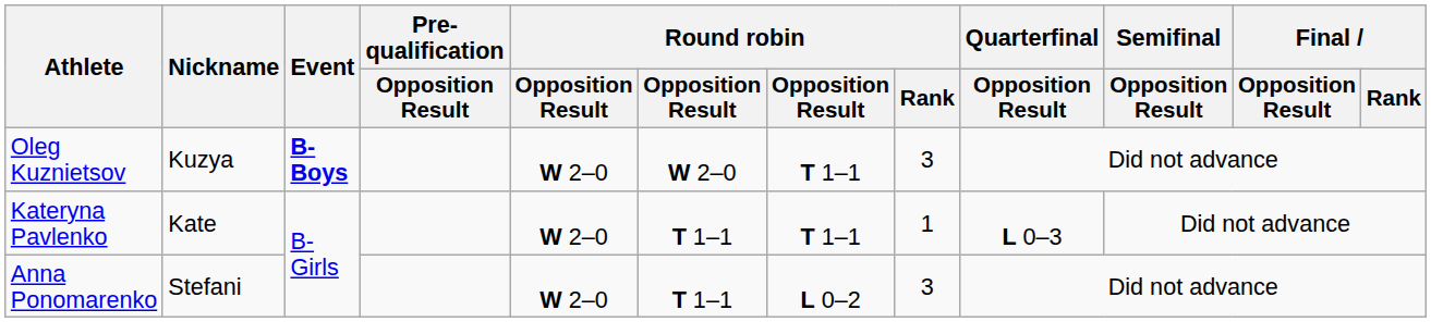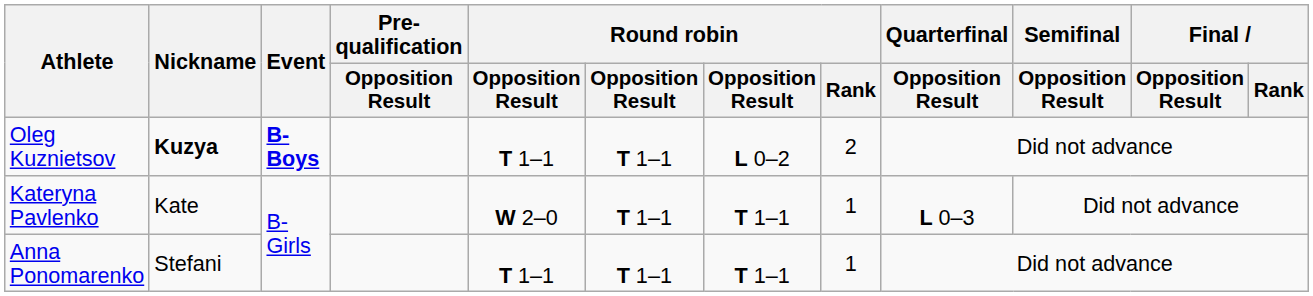Oleg Kuznietsov | Nickname: normal -> bold
Oleg Kuznietsov | column 5: W 2–0 -> T 1–1
Oleg Kuznietsov | column 6: W 2–0 -> T 1–1
Oleg Kuznietsov | column 7: T 1–1 -> L 0–2
Oleg Kuznietsov | Round robin / Rank: 3 -> 2
Anna Ponomarenko | column 5: W 2–0 -> T 1–1
Anna Ponomarenko | column 7: L 0–2 -> T 1–1
Anna Ponomarenko | Round robin / Rank: 3 -> 1
